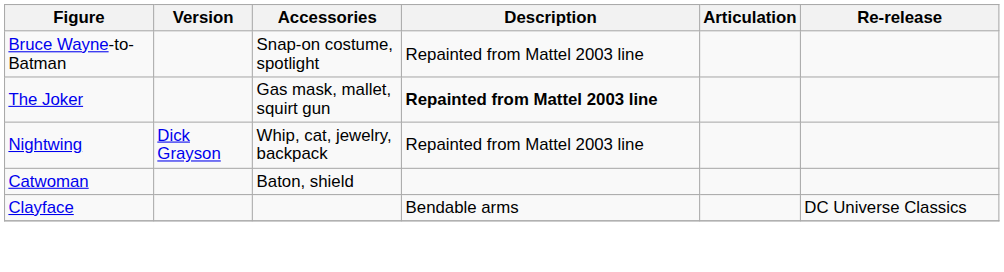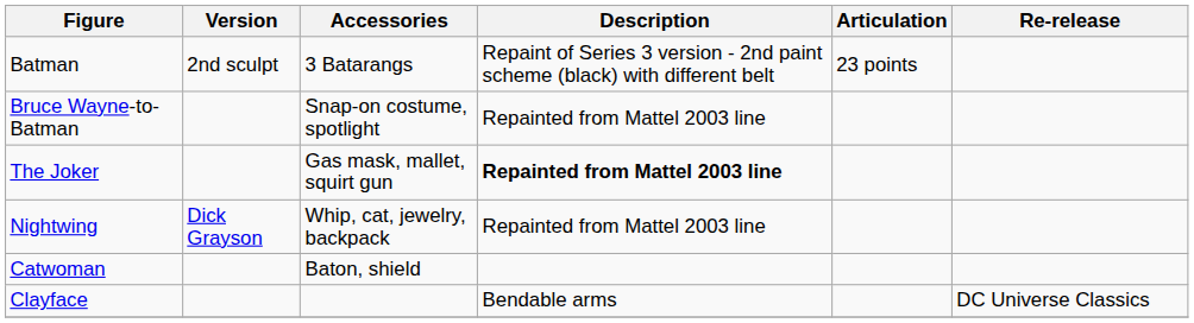+ row: Batman | 2nd sculpt | 3 Batarangs | Repaint of Series 3 version - 2nd paint scheme (black) with different belt | 23 points
